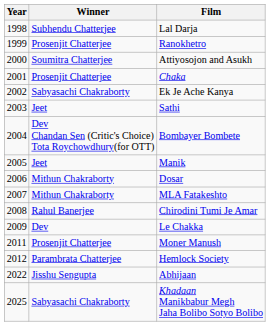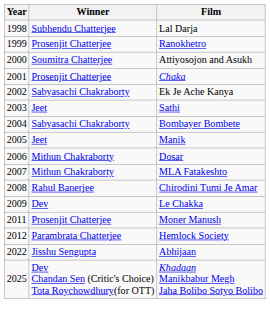Bombayer Bombete | Winner: Dev Chandan Sen (Critic's Choice) Tota Roychowdhury(for OTT) -> Sabyasachi Chakraborty
Khadaan Manikbabur Megh Jaha Bolibo Sotyo Bolibo | Winner: Sabyasachi Chakraborty -> Dev Chandan Sen (Critic's Choice) Tota Roychowdhury(for OTT)
